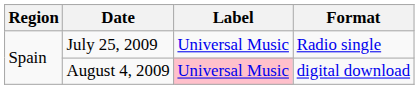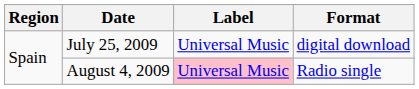July 25, 2009 | Format: Radio single -> digital download
August 4, 2009 | Format: digital download -> Radio single
